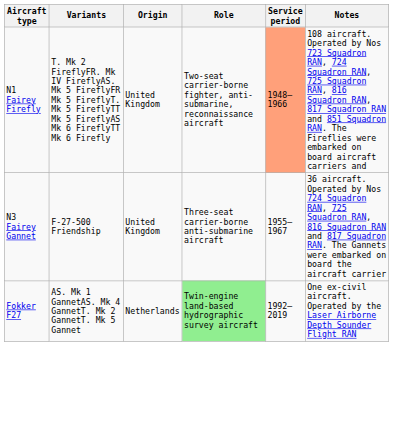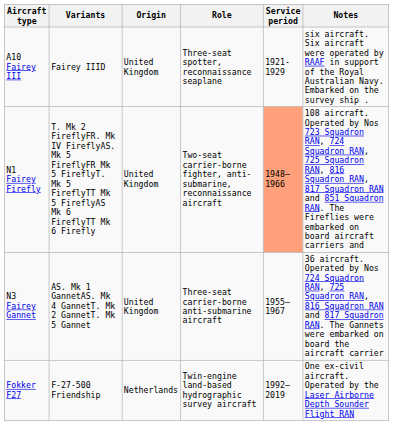+ row: A10 Fairey III | Fairey IIID | United Kingdom | Three-seat spotter, reconnaissance seaplane | 1921-1929 | six aircraft. Six aircraft were operated by RAAF in support of the Royal Australian Navy. Embarked on the survey ship .
N3 Fairey Gannet | Variants: F-27-500 Friendship -> AS. Mk 1 GannetAS. Mk 4 GannetT. Mk 2 GannetT. Mk 5 Gannet
Fokker F27 | Variants: AS. Mk 1 GannetAS. Mk 4 GannetT. Mk 2 GannetT. Mk 5 Gannet -> F-27-500 Friendship
Fokker F27 | Role: lightgreen background -> no background
